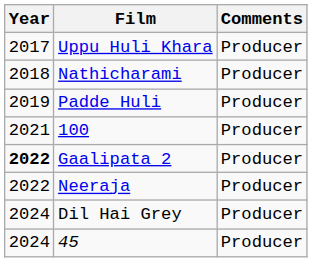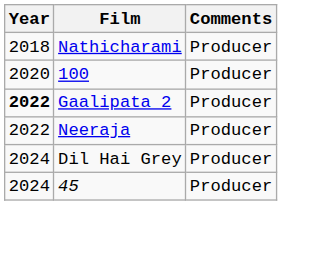- row: 2017 | Uppu Huli Khara | Producer
- row: 2019 | Padde Huli | Producer
100 | Year: 2021 -> 2020
